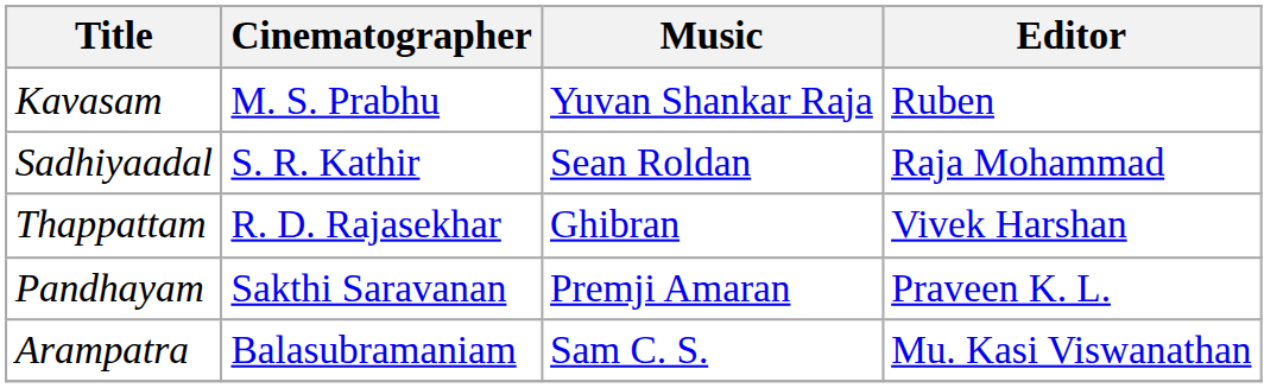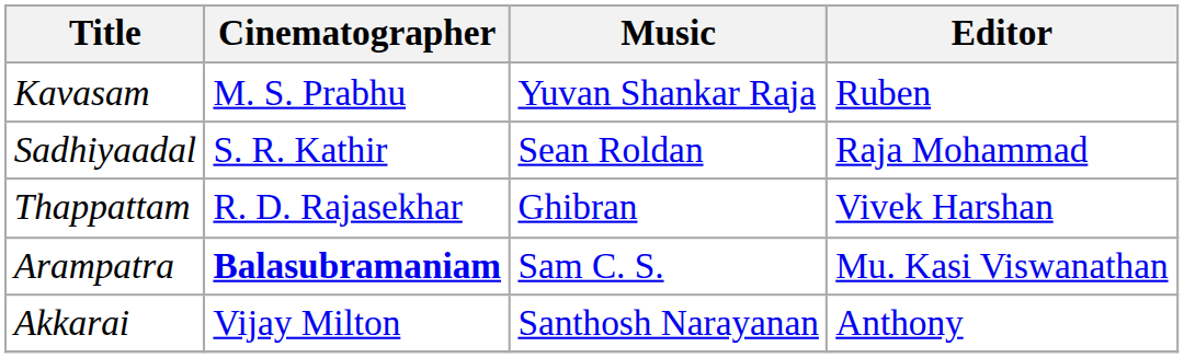- row: Pandhayam | Sakthi Saravanan | Premji Amaran | Praveen K. L.
Arampatra | Cinematographer: normal -> bold
+ row: Akkarai | Vijay Milton | Santhosh Narayanan | Anthony
